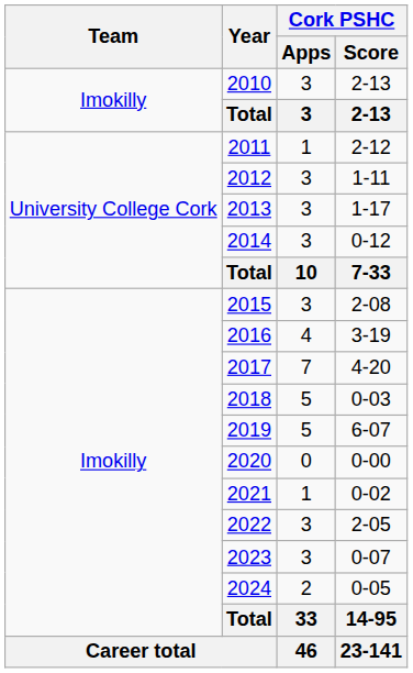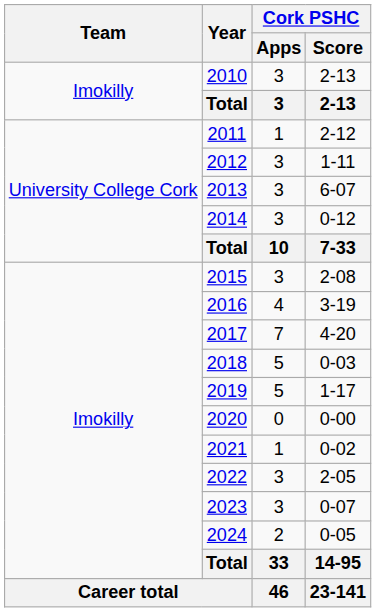2013 | Cork PSHC / Score: 1-17 -> 6-07
2019 | Cork PSHC / Score: 6-07 -> 1-17
